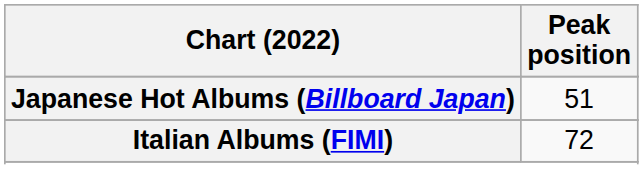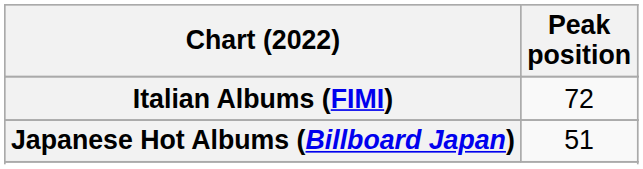rows swapped: Italian Albums (FIMI) <-> Japanese Hot Albums (Billboard Japan)
